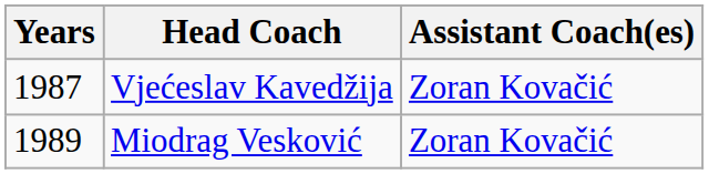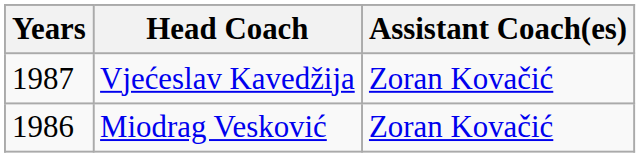Miodrag Vesković | Years: 1989 -> 1986
